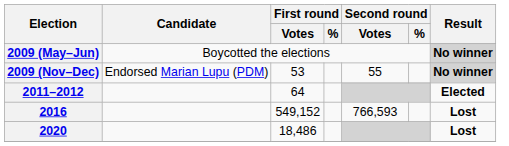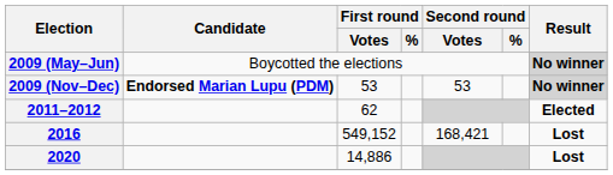2009 (Nov–Dec) | Candidate: normal -> bold
2009 (Nov–Dec) | Second round / Votes: 55 -> 53
2011–2012 | First round / Votes: 64 -> 62
2016 | Second round / Votes: 766,593 -> 168,421
2020 | First round / Votes: 18,486 -> 14,886
